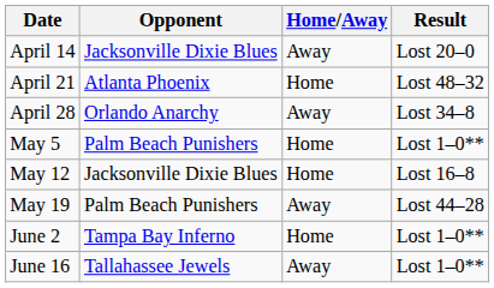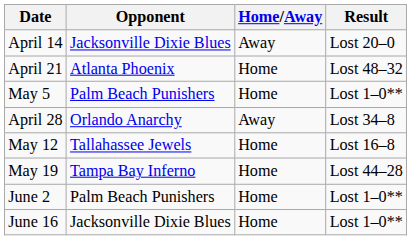rows swapped: April 28 <-> May 5
May 12 | Opponent: Jacksonville Dixie Blues -> Tallahassee Jewels
May 19 | Opponent: Palm Beach Punishers -> Tampa Bay Inferno
May 19 | Home/Away: Away -> Home
June 2 | Opponent: Tampa Bay Inferno -> Palm Beach Punishers
June 16 | Opponent: Tallahassee Jewels -> Jacksonville Dixie Blues
June 16 | Home/Away: Away -> Home
